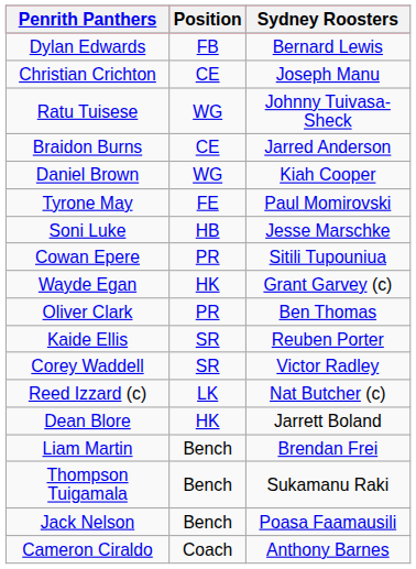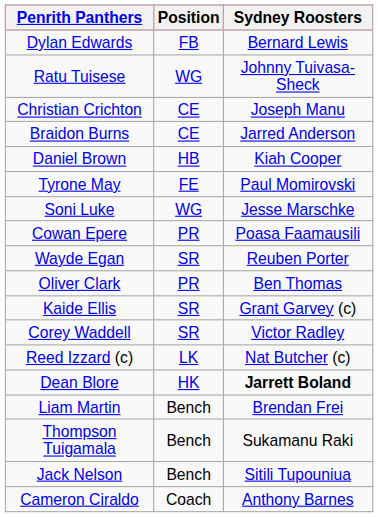rows swapped: Ratu Tuisese <-> Christian Crichton
Daniel Brown | Position: WG -> HB
Soni Luke | Position: HB -> WG
Cowan Epere | Sydney Roosters: Sitili Tupouniua -> Poasa Faamausili
Wayde Egan | Position: HK -> SR
Wayde Egan | Sydney Roosters: Grant Garvey (c) -> Reuben Porter
Kaide Ellis | Sydney Roosters: Reuben Porter -> Grant Garvey (c)
Dean Blore | Sydney Roosters: normal -> bold
Jack Nelson | Sydney Roosters: Poasa Faamausili -> Sitili Tupouniua
